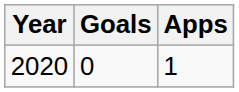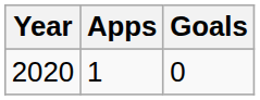columns swapped: Apps <-> Goals
